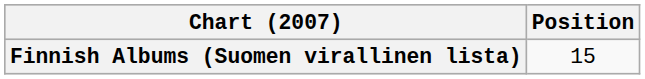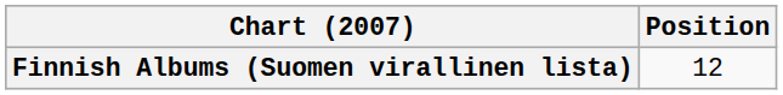Finnish Albums (Suomen virallinen lista) | Position: 15 -> 12
